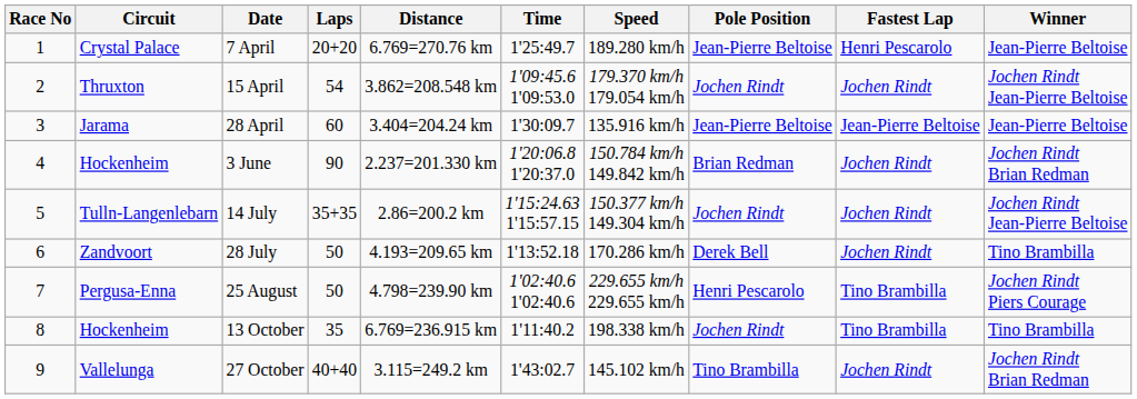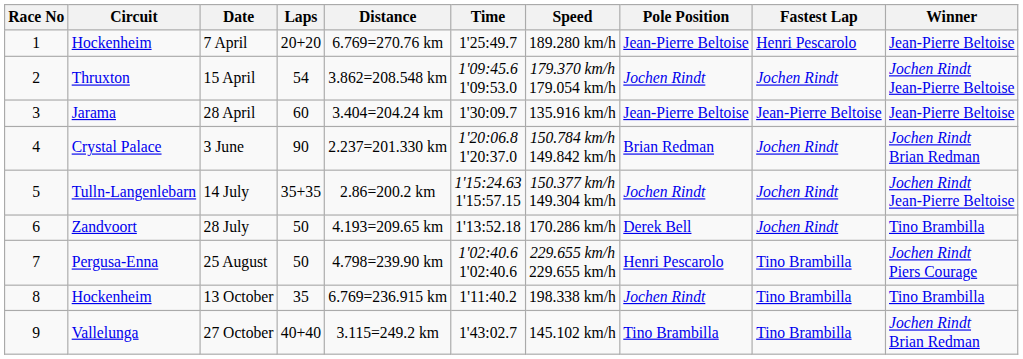7 April | Circuit: Crystal Palace -> Hockenheim
3 June | Circuit: Hockenheim -> Crystal Palace
27 October | Fastest Lap: Jochen Rindt -> Tino Brambilla
